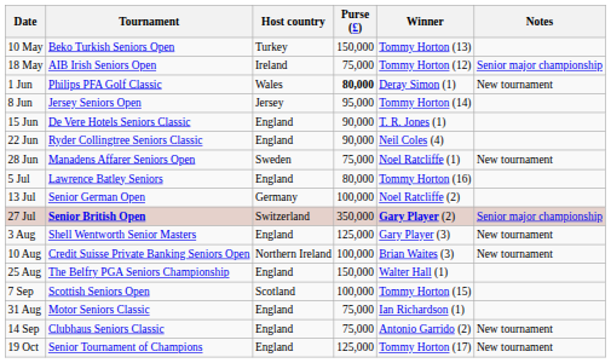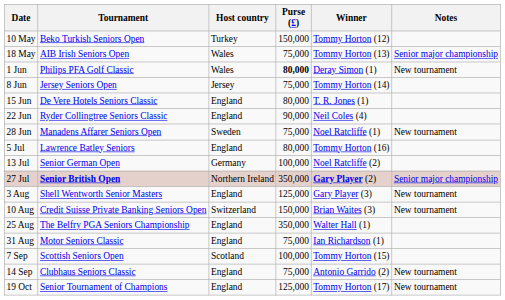10 May | Winner: Tommy Horton (13) -> Tommy Horton (12)
18 May | Host country: Ireland -> Wales
18 May | Winner: Tommy Horton (12) -> Tommy Horton (13)
8 Jun | Purse (£): 95,000 -> 75,000
15 Jun | Purse (£): 90,000 -> 80,000
27 Jul | Host country: Switzerland -> Northern Ireland
10 Aug | Host country: Northern Ireland -> Switzerland
10 Aug | Purse (£): 100,000 -> 150,000
25 Aug | Purse (£): 150,000 -> 350,000
rows swapped: 31 Aug <-> 7 Sep
